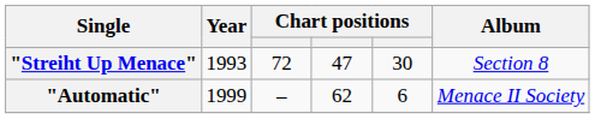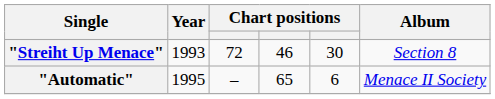"Streiht Up Menace" | column 4: 47 -> 46
"Automatic" | Year: 1999 -> 1995
"Automatic" | column 4: 62 -> 65
